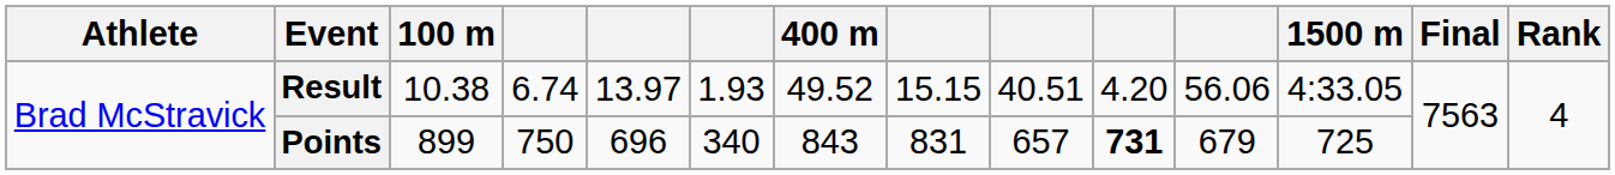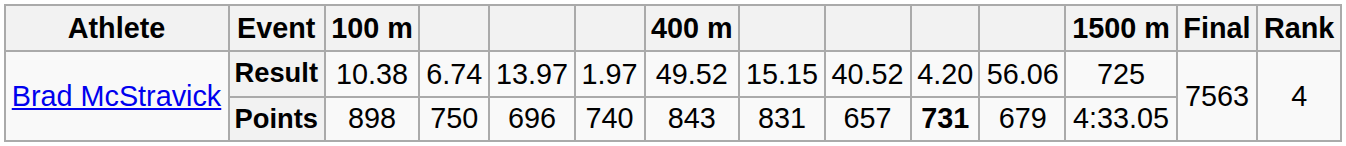Result | column 6: 1.93 -> 1.97
Result | column 9: 40.51 -> 40.52
Result | 1500 m: 4:33.05 -> 725
Points | 100 m: 899 -> 898
Points | column 6: 340 -> 740
Points | 1500 m: 725 -> 4:33.05
